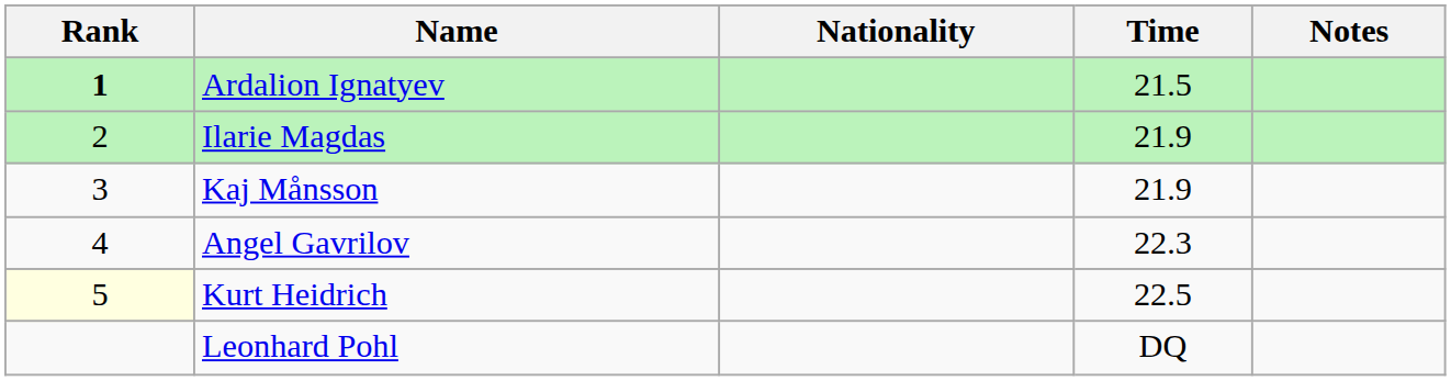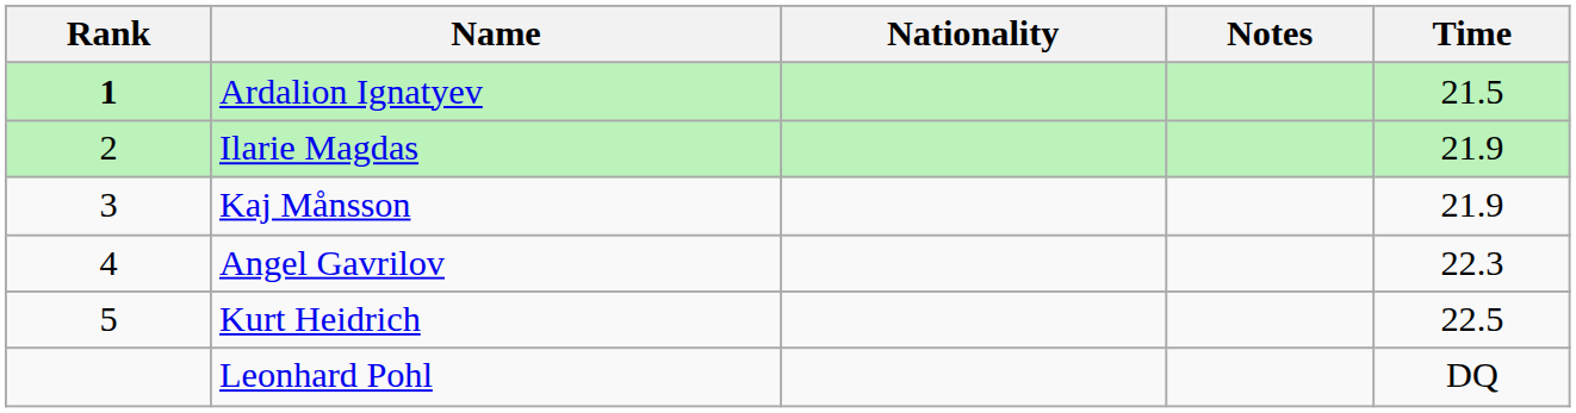columns swapped: Time <-> Notes
Kurt Heidrich | Rank: lightyellow background -> no background
